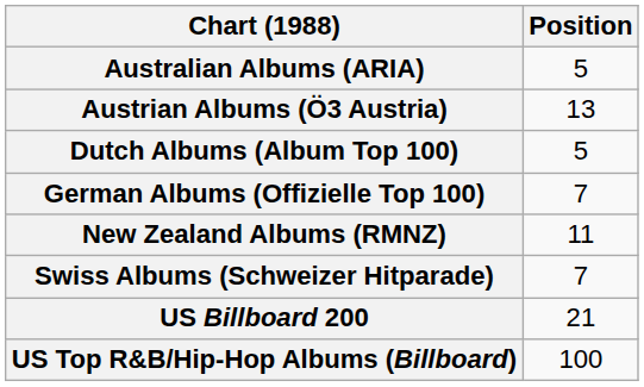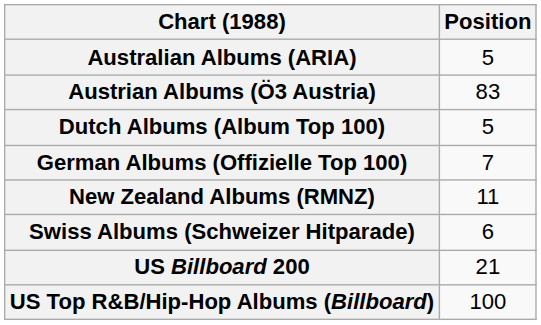Austrian Albums (Ö3 Austria) | Position: 13 -> 83
Swiss Albums (Schweizer Hitparade) | Position: 7 -> 6
